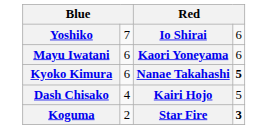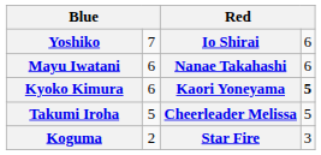Mayu Iwatani | column 3: Kaori Yoneyama -> Nanae Takahashi
Kyoko Kimura | column 3: Nanae Takahashi -> Kaori Yoneyama
+ row: Takumi Iroha | 5 | Cheerleader Melissa | 5
- row: Dash Chisako | 4 | Kairi Hojo | 5
Koguma | column 4: bold -> normal
